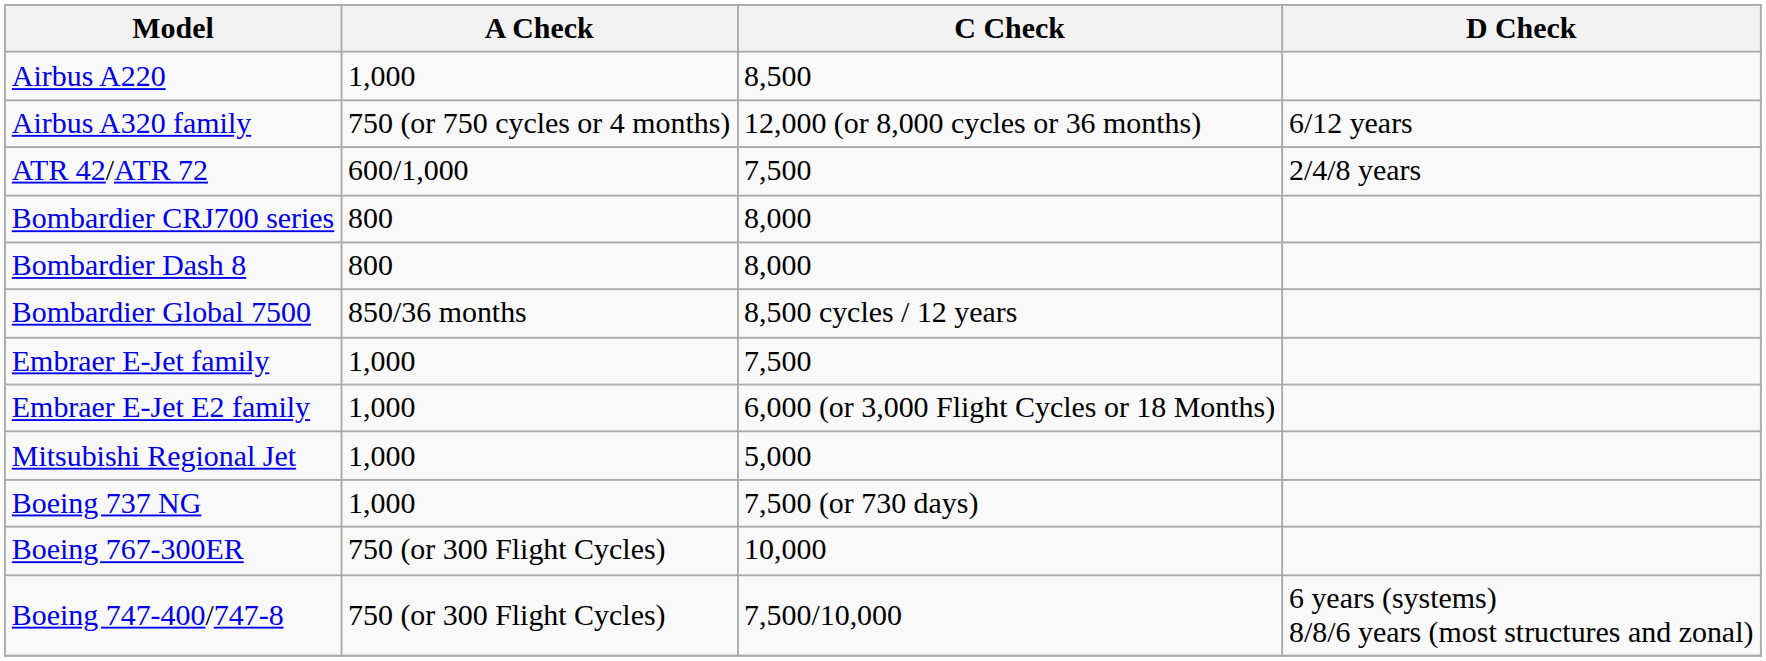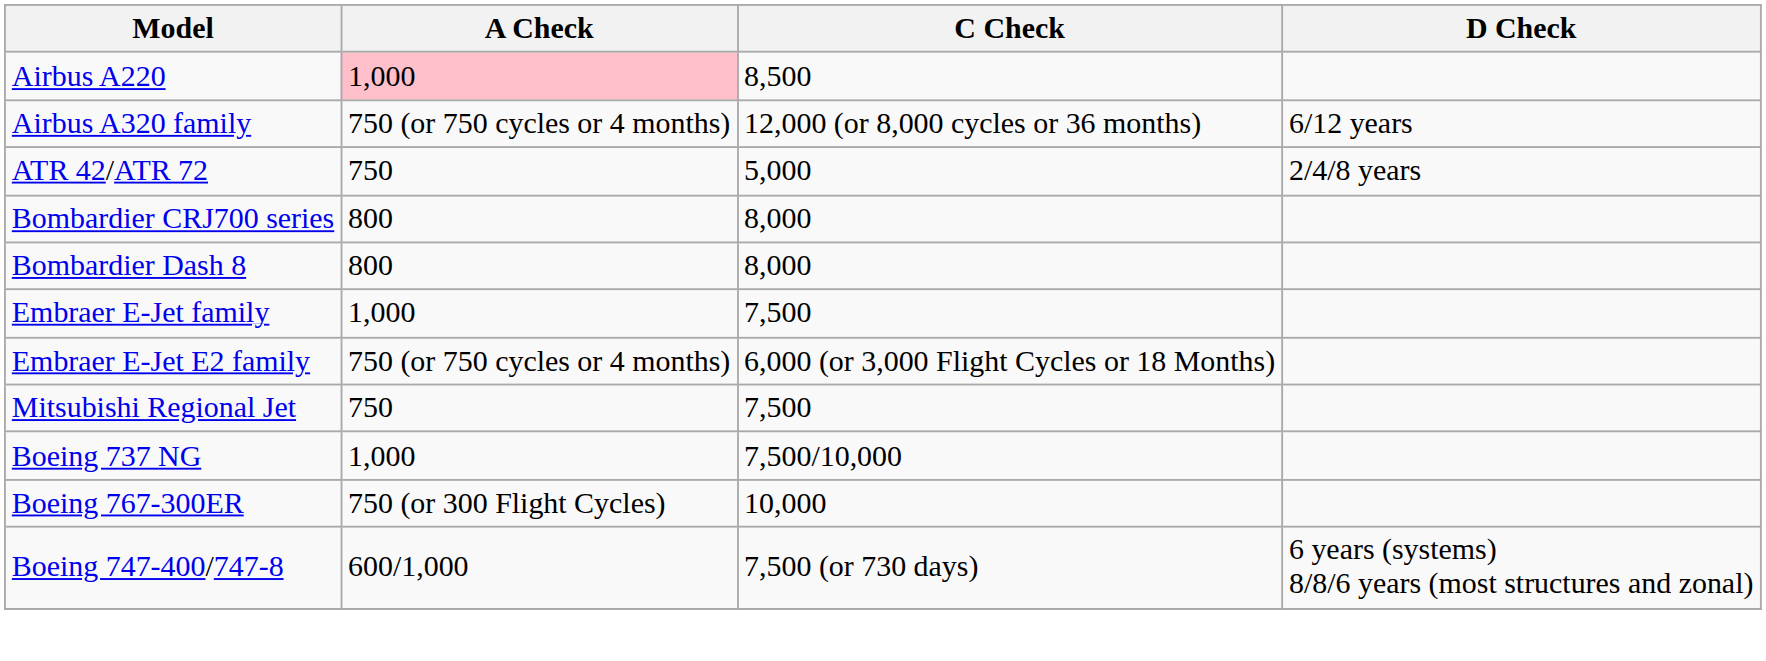Airbus A220 | A Check: no background -> pink background
ATR 42/ATR 72 | A Check: 600/1,000 -> 750
ATR 42/ATR 72 | C Check: 7,500 -> 5,000
- row: Bombardier Global 7500 | 850/36 months | 8,500 cycles / 12 years
Embraer E-Jet E2 family | A Check: 1,000 -> 750 (or 750 cycles or 4 months)
Mitsubishi Regional Jet | A Check: 1,000 -> 750
Mitsubishi Regional Jet | C Check: 5,000 -> 7,500
Boeing 737 NG | C Check: 7,500 (or 730 days) -> 7,500/10,000
Boeing 747-400/747-8 | A Check: 750 (or 300 Flight Cycles) -> 600/1,000
Boeing 747-400/747-8 | C Check: 7,500/10,000 -> 7,500 (or 730 days)
